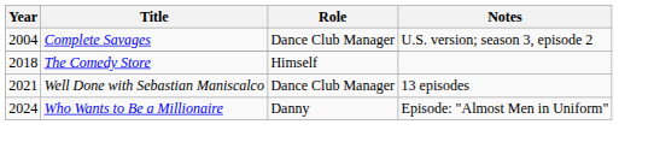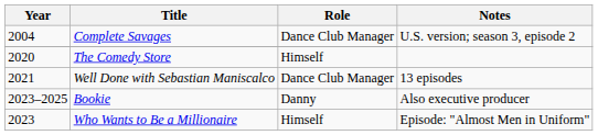The Comedy Store | Year: 2018 -> 2020
+ row: 2023–2025 | Bookie | Danny | Also executive producer
Who Wants to Be a Millionaire | Year: 2024 -> 2023
Who Wants to Be a Millionaire | Role: Danny -> Himself
